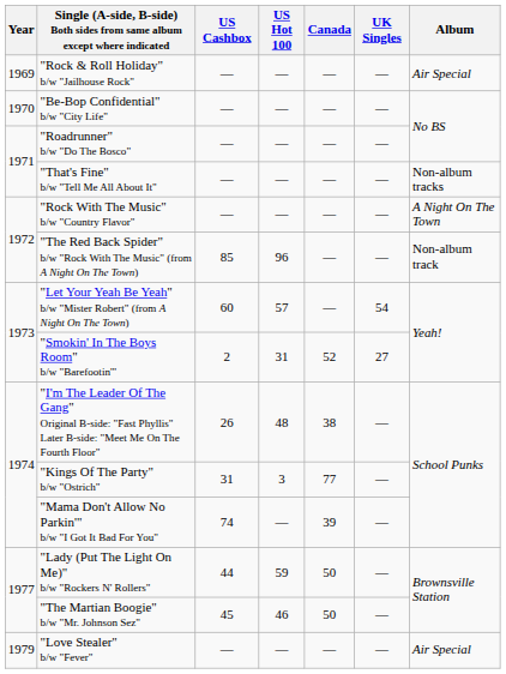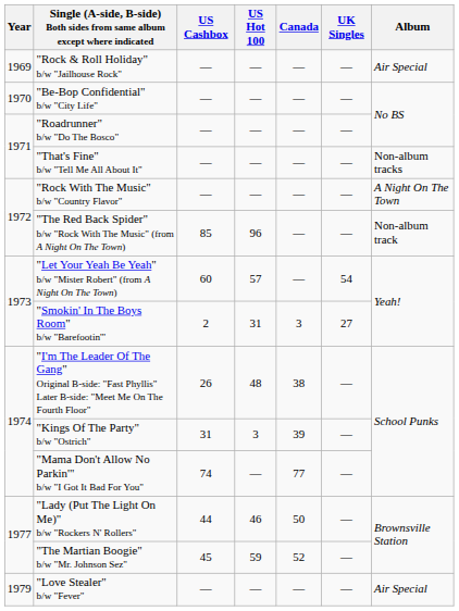"Smokin' In The Boys Room" b/w "Barefootin'" | Canada: 52 -> 3
"Kings Of The Party" b/w "Ostrich" | Canada: 77 -> 39
"Mama Don't Allow No Parkin'" b/w "I Got It Bad For You" | Canada: 39 -> 77
"Lady (Put The Light On Me)" b/w "Rockers N' Rollers" | US Hot 100: 59 -> 46
"The Martian Boogie" b/w "Mr. Johnson Sez" | US Hot 100: 46 -> 59
"The Martian Boogie" b/w "Mr. Johnson Sez" | Canada: 50 -> 52
